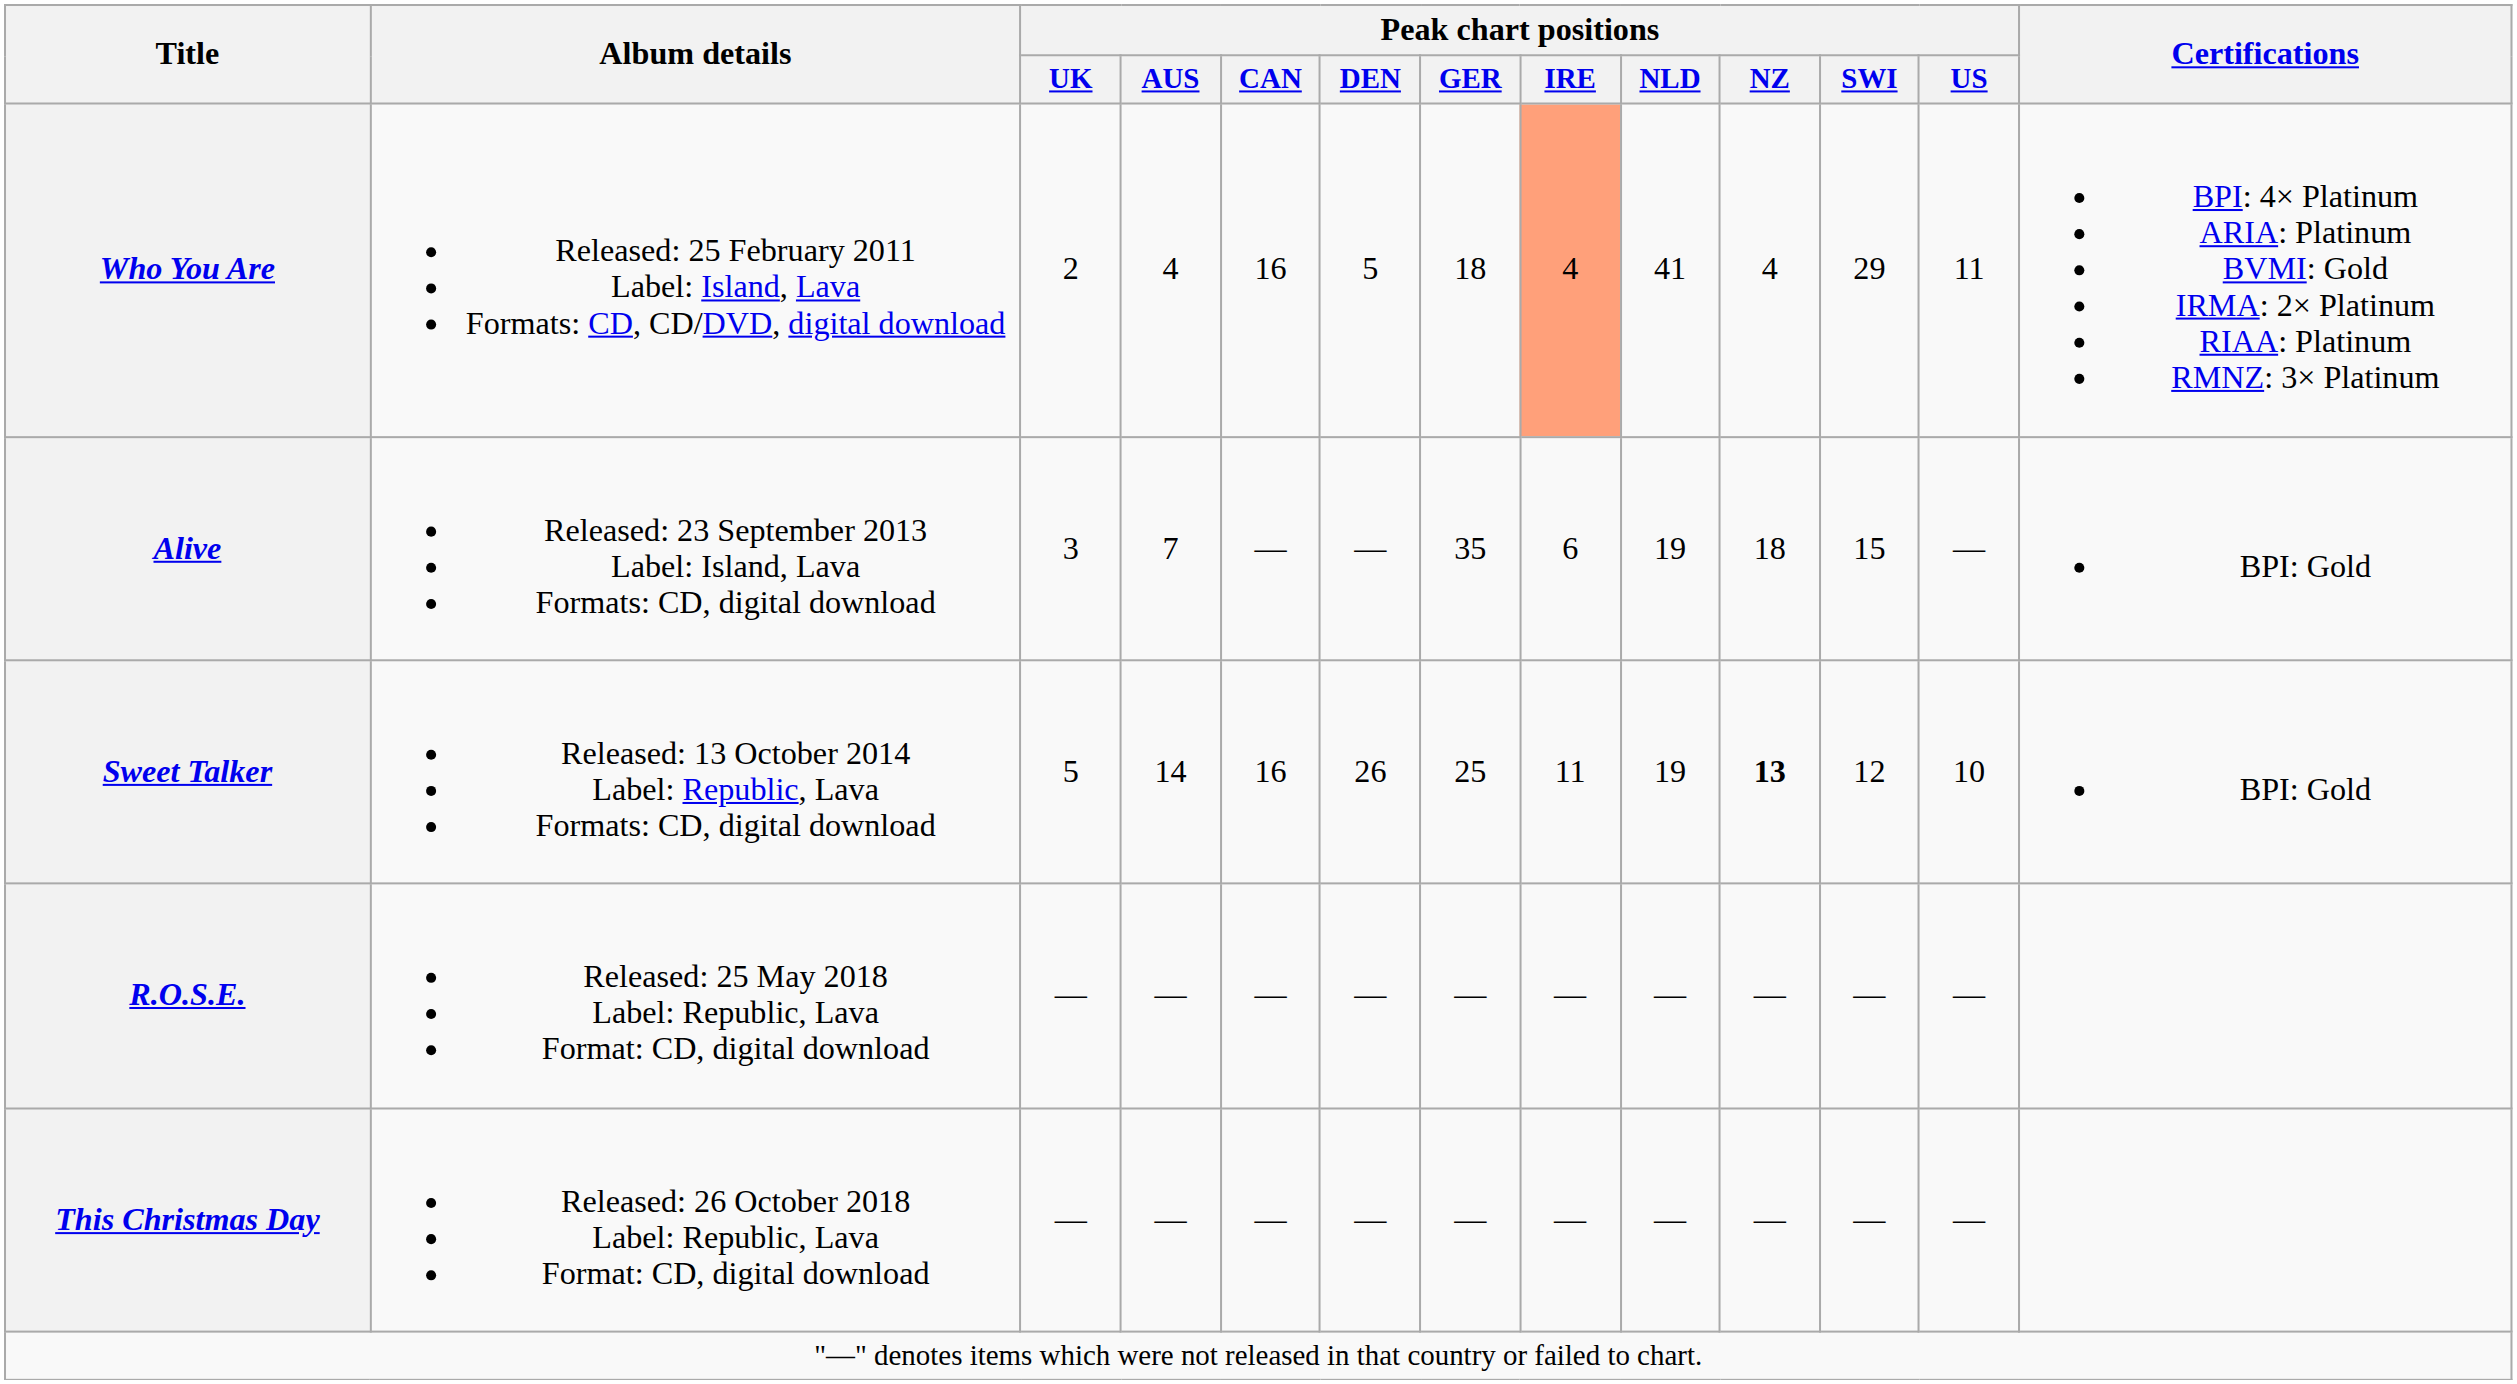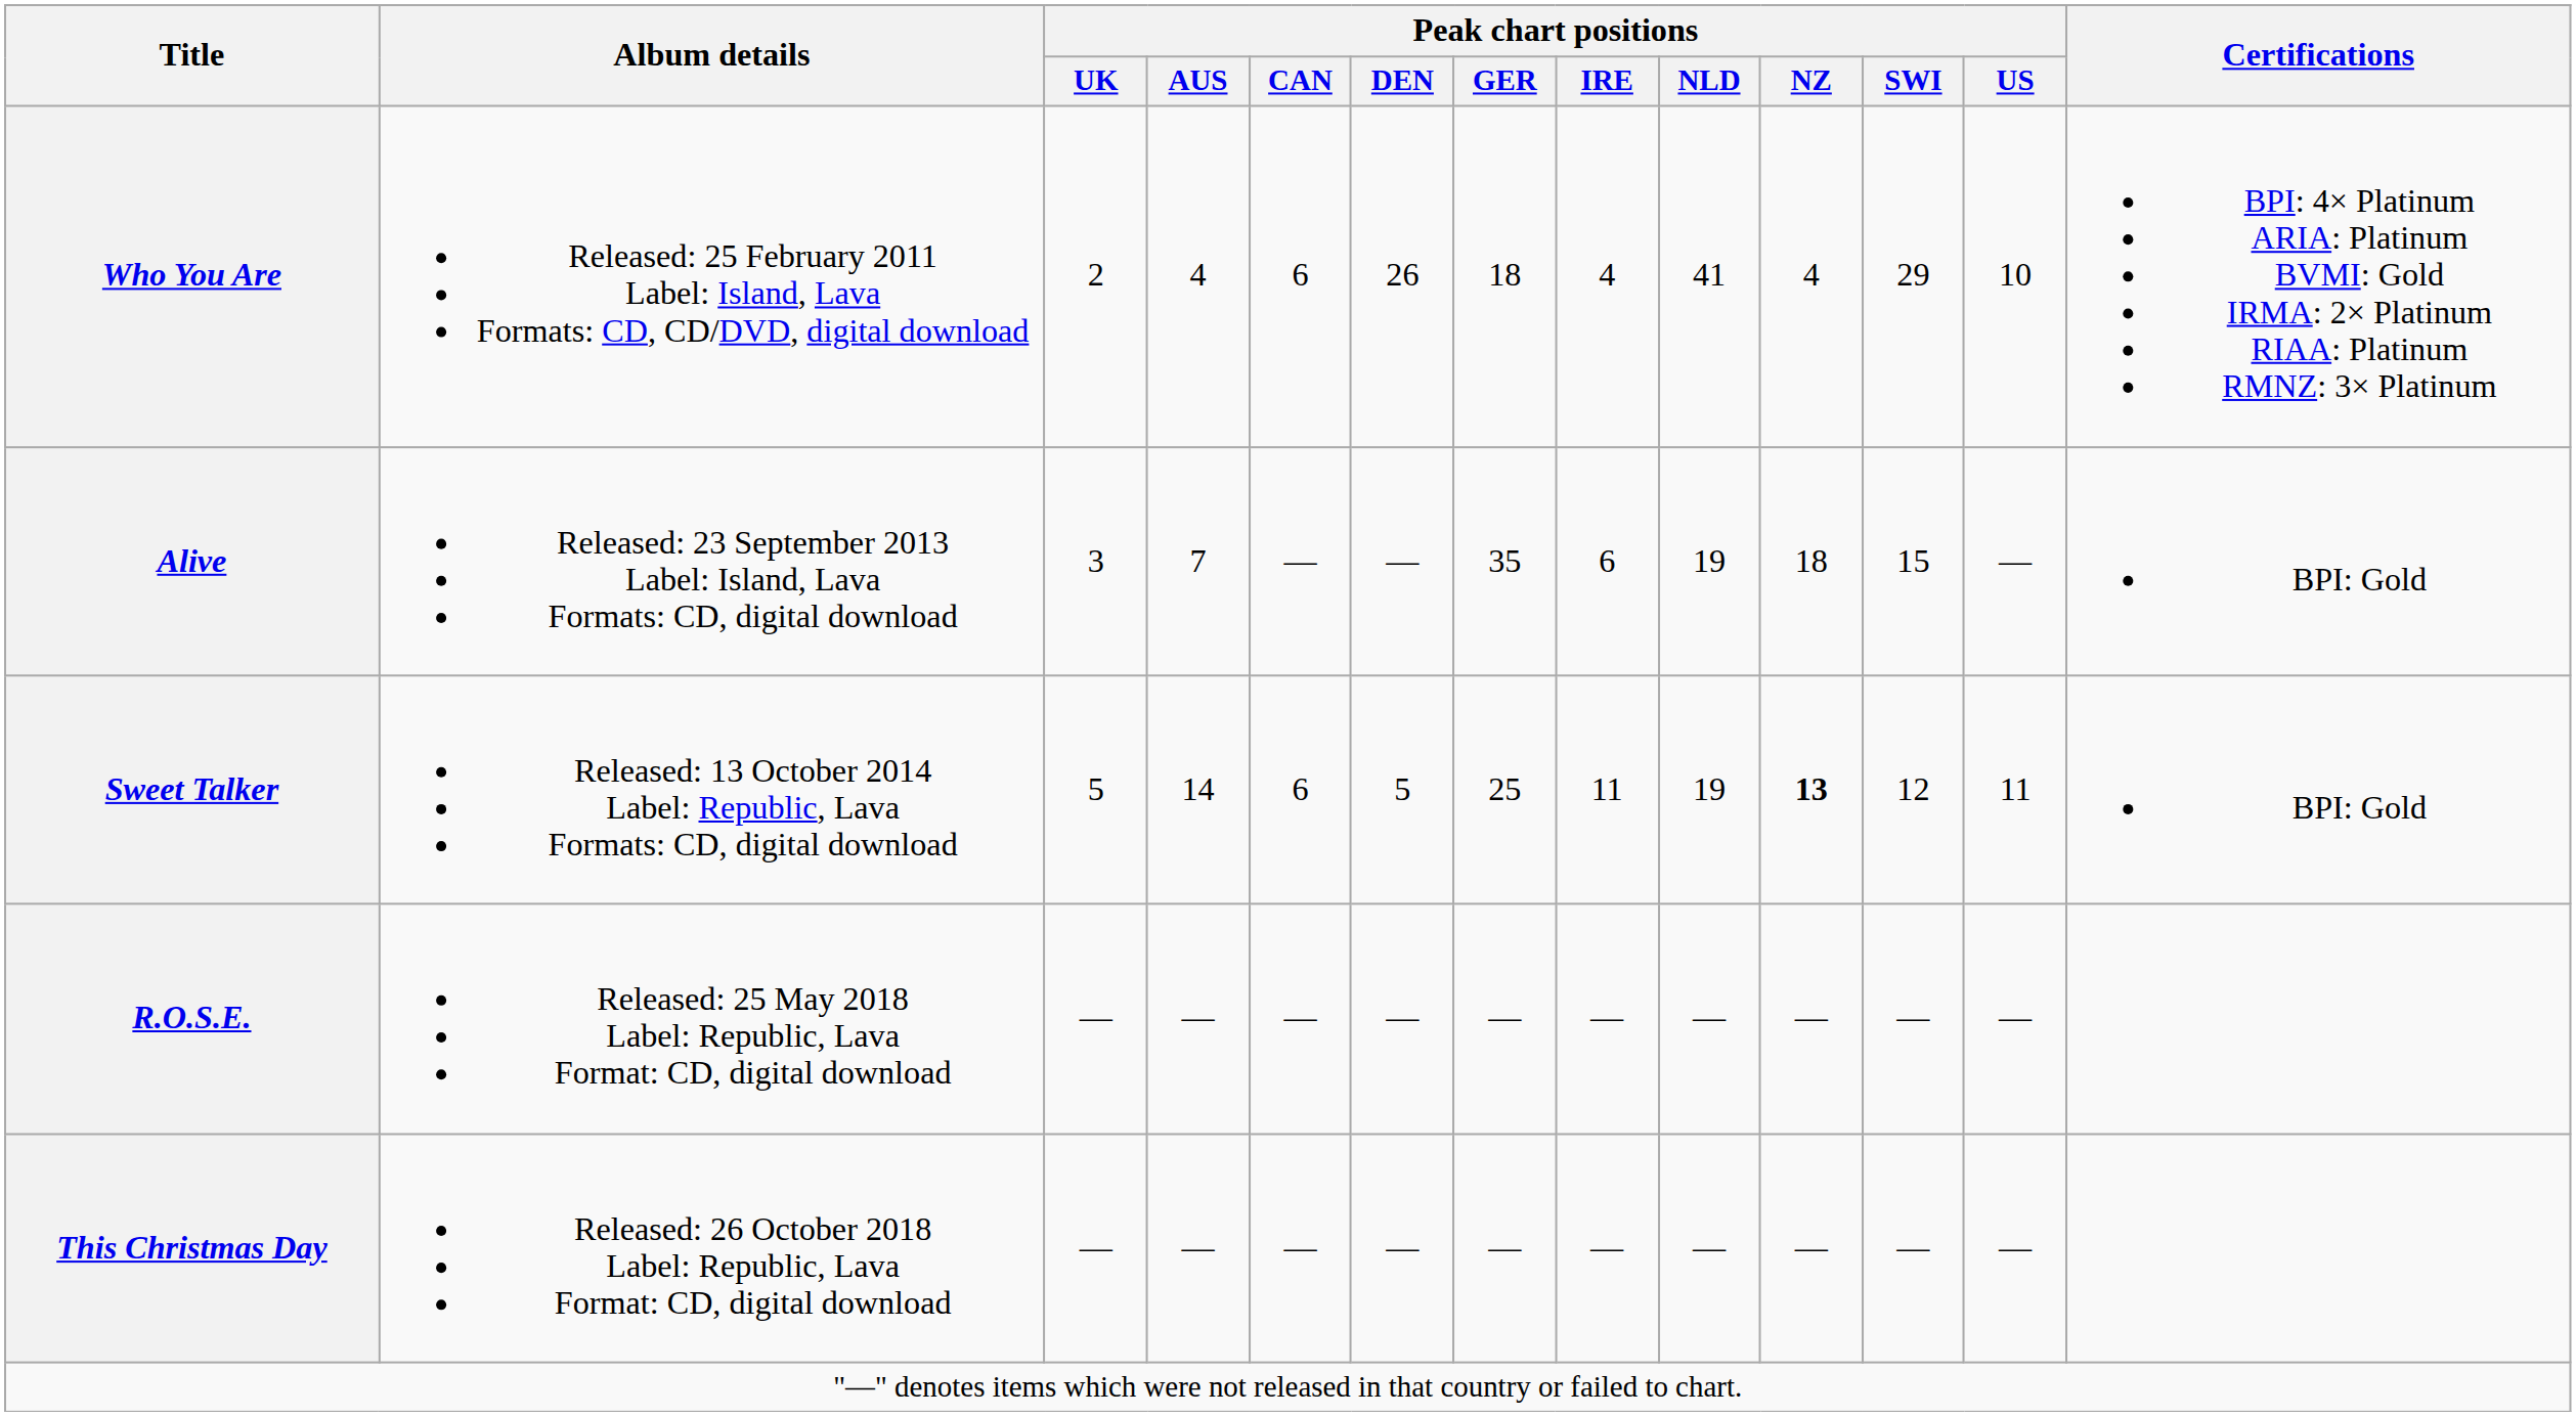Who You Are | Peak chart positions / CAN: 16 -> 6
Who You Are | Peak chart positions / DEN: 5 -> 26
Who You Are | Peak chart positions / IRE: lightsalmon background -> no background
Who You Are | Peak chart positions / US: 11 -> 10
Sweet Talker | Peak chart positions / CAN: 16 -> 6
Sweet Talker | Peak chart positions / DEN: 26 -> 5
Sweet Talker | Peak chart positions / US: 10 -> 11
